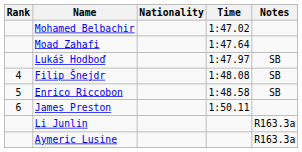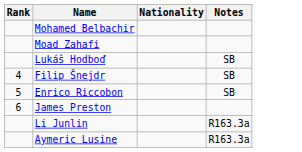- column: Time | 1:47.02 | 1:47.64 | 1:47.97 | 1:48.08 | 1:48.58 | 1:50.11
